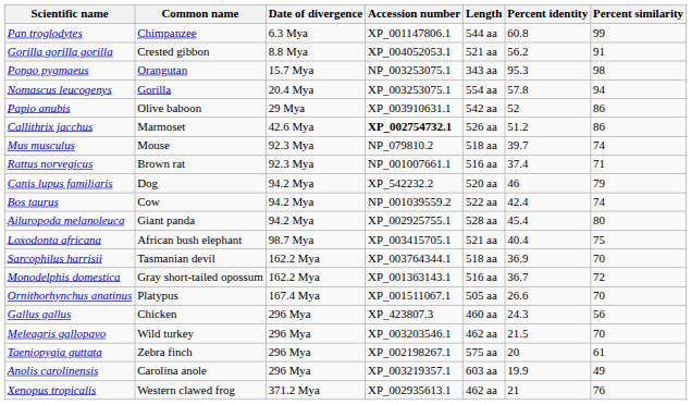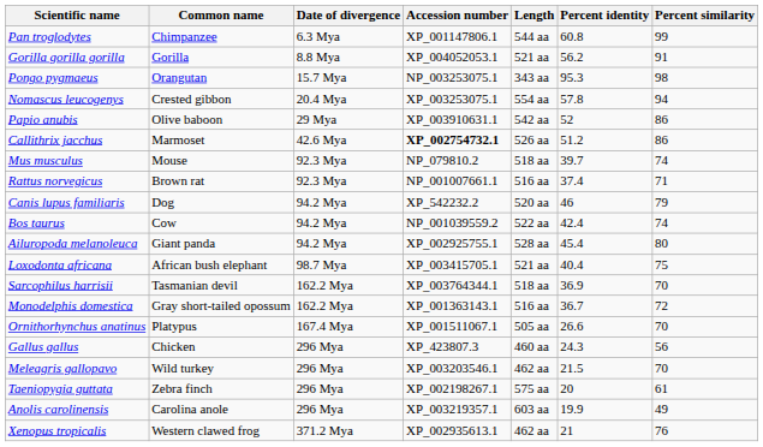Gorilla gorilla gorilla | Common name: Crested gibbon -> Gorilla
Nomascus leucogenys | Common name: Gorilla -> Crested gibbon
